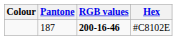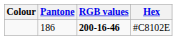#C8102E | Pantone: 187 -> 186
